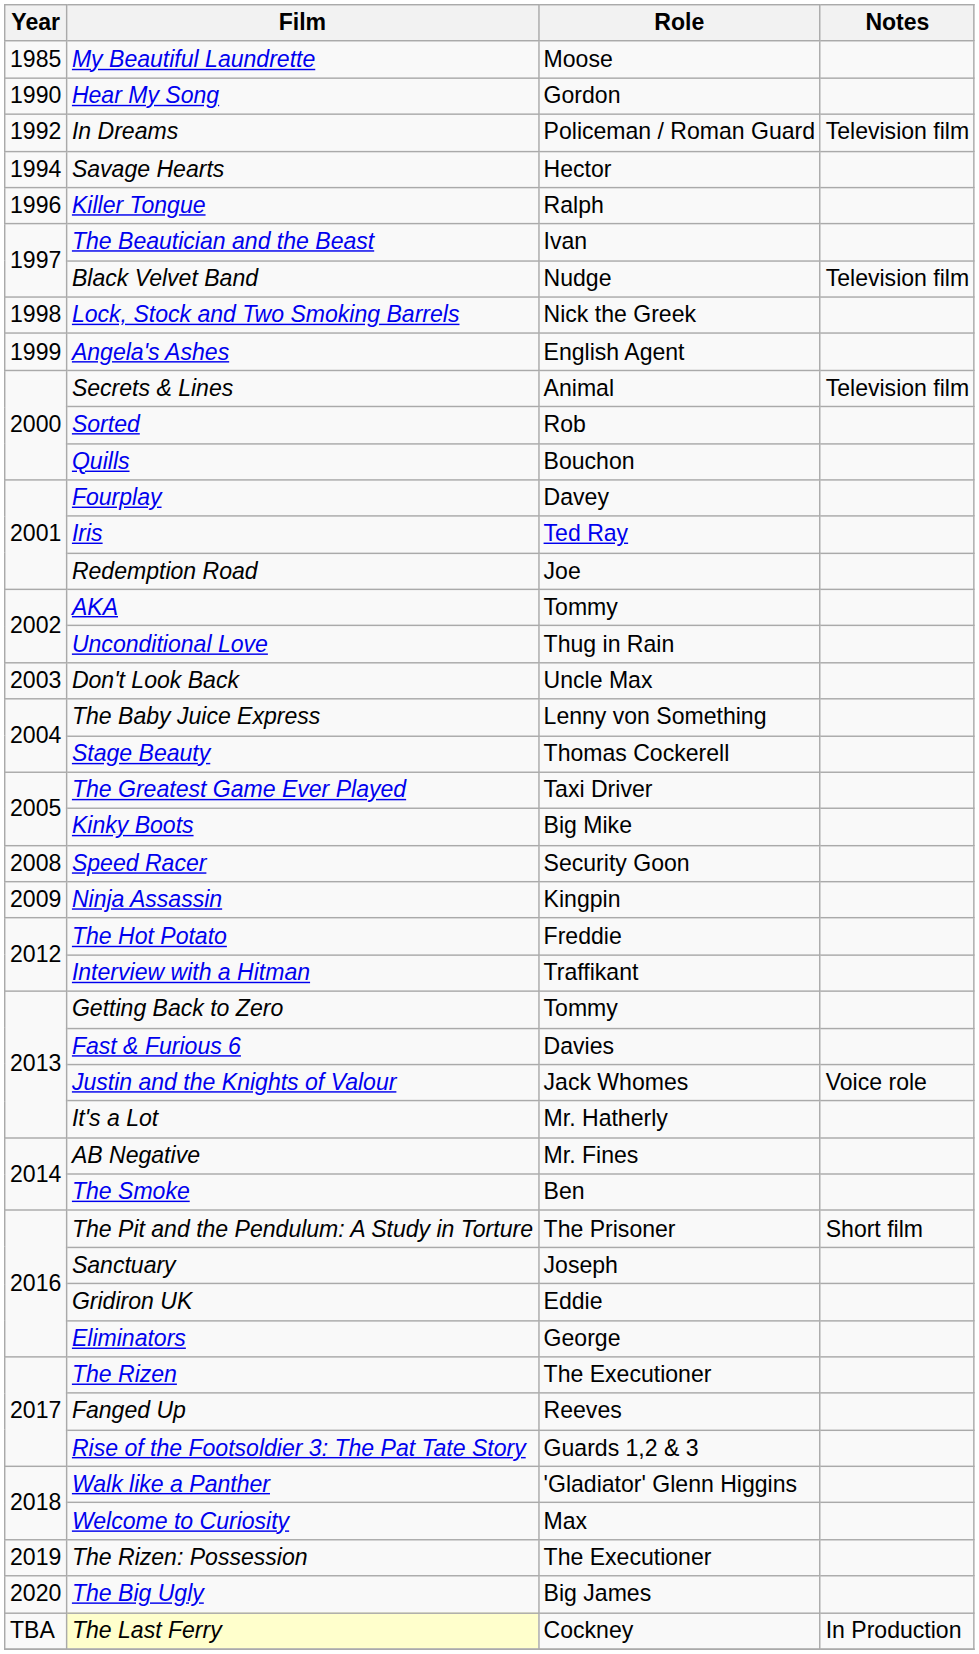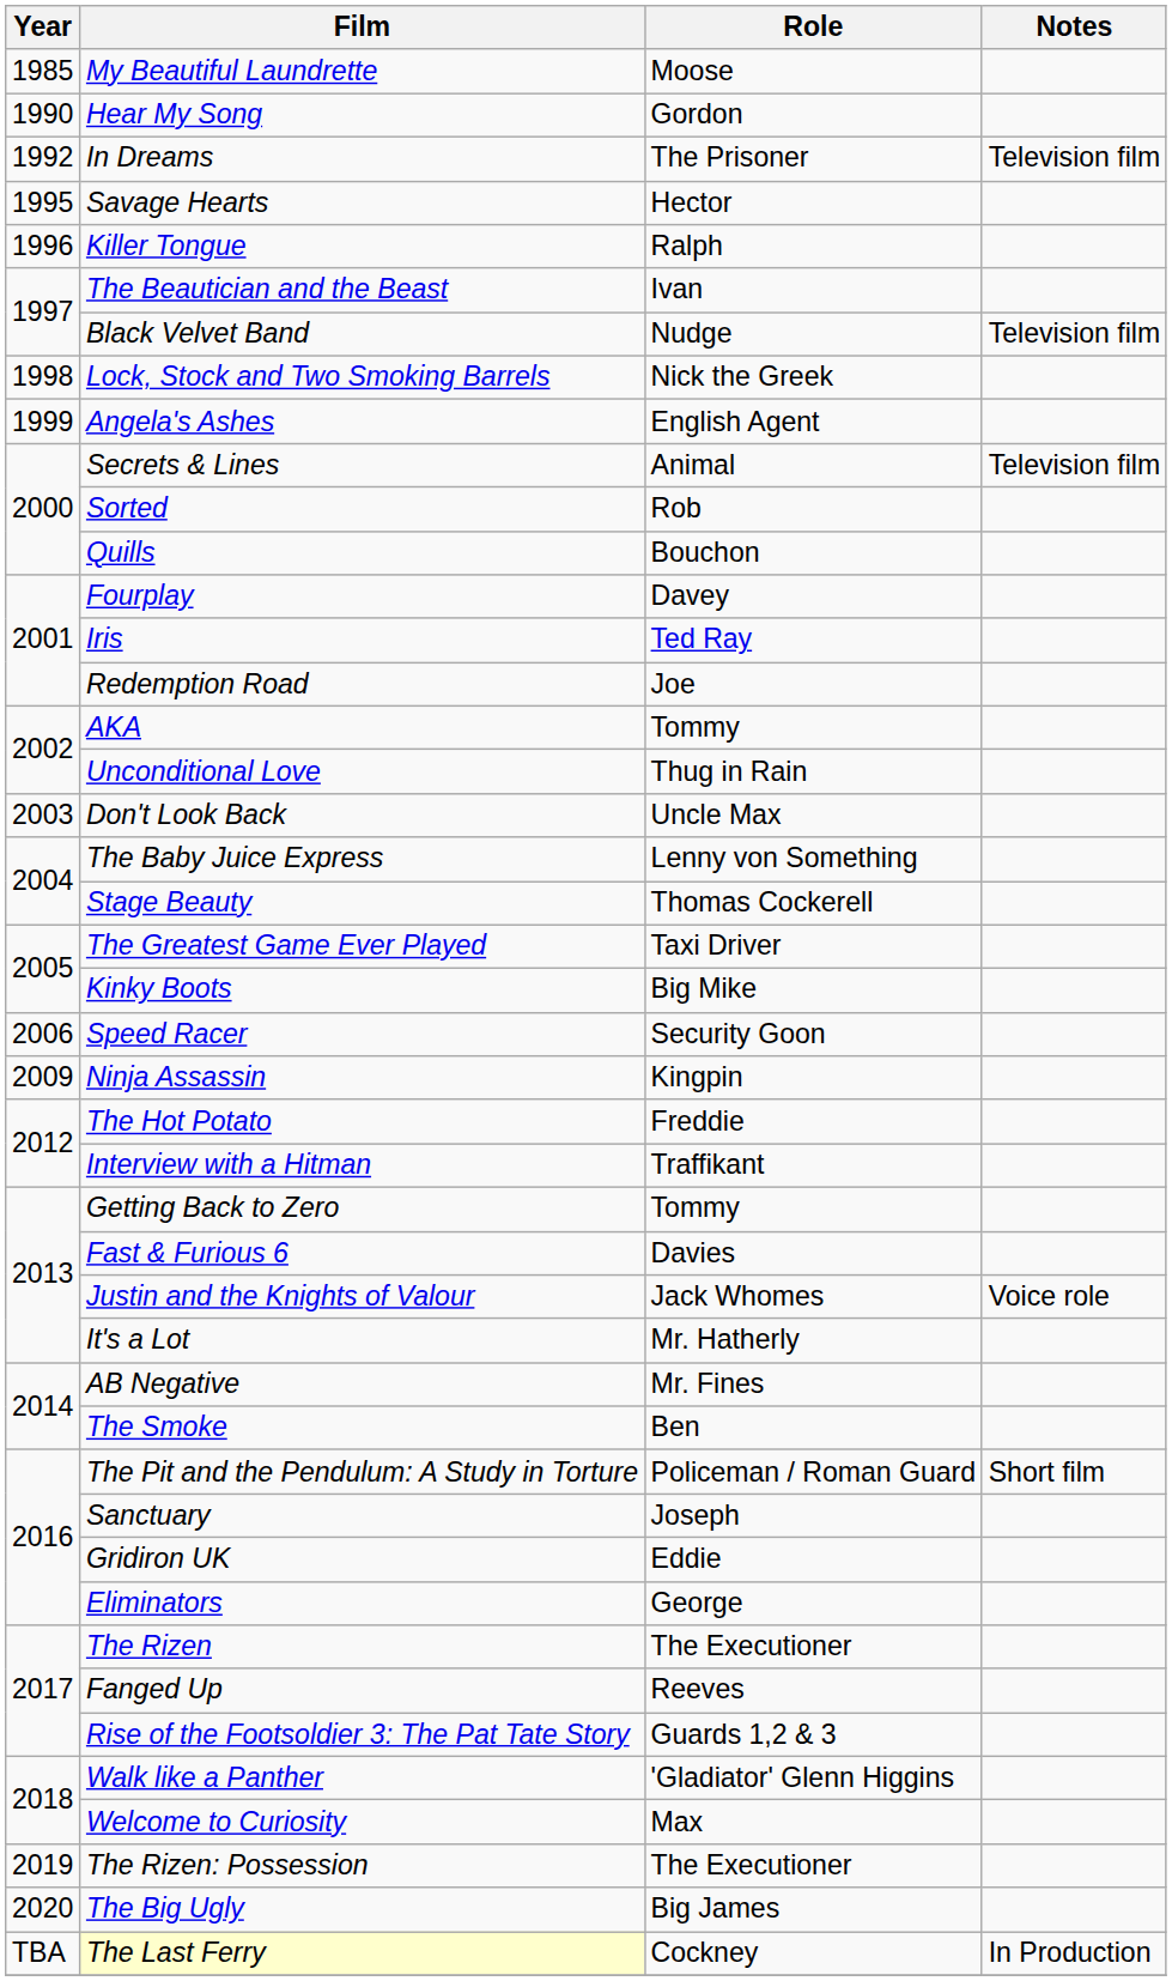In Dreams | Role: Policeman / Roman Guard -> The Prisoner
Savage Hearts | Year: 1994 -> 1995
Speed Racer | Year: 2008 -> 2006
The Pit and the Pendulum: A Study in Torture | Role: The Prisoner -> Policeman / Roman Guard
